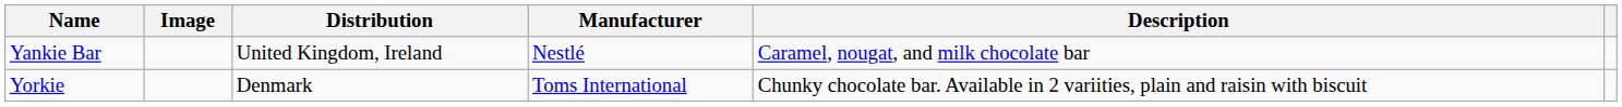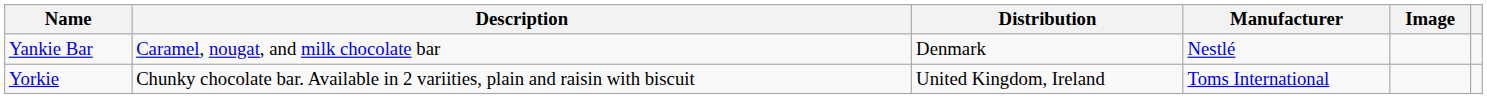columns swapped: Image <-> Description
Yankie Bar | Distribution: United Kingdom, Ireland -> Denmark
Yorkie | Distribution: Denmark -> United Kingdom, Ireland
